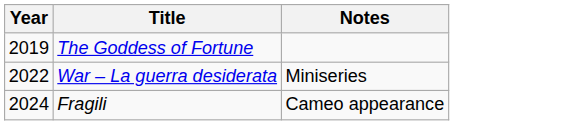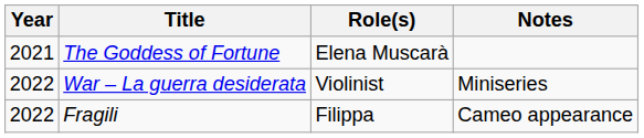+ column: Role(s) | Elena Muscarà | Violinist | Filippa
The Goddess of Fortune | Year: 2019 -> 2021
Fragili | Year: 2024 -> 2022
